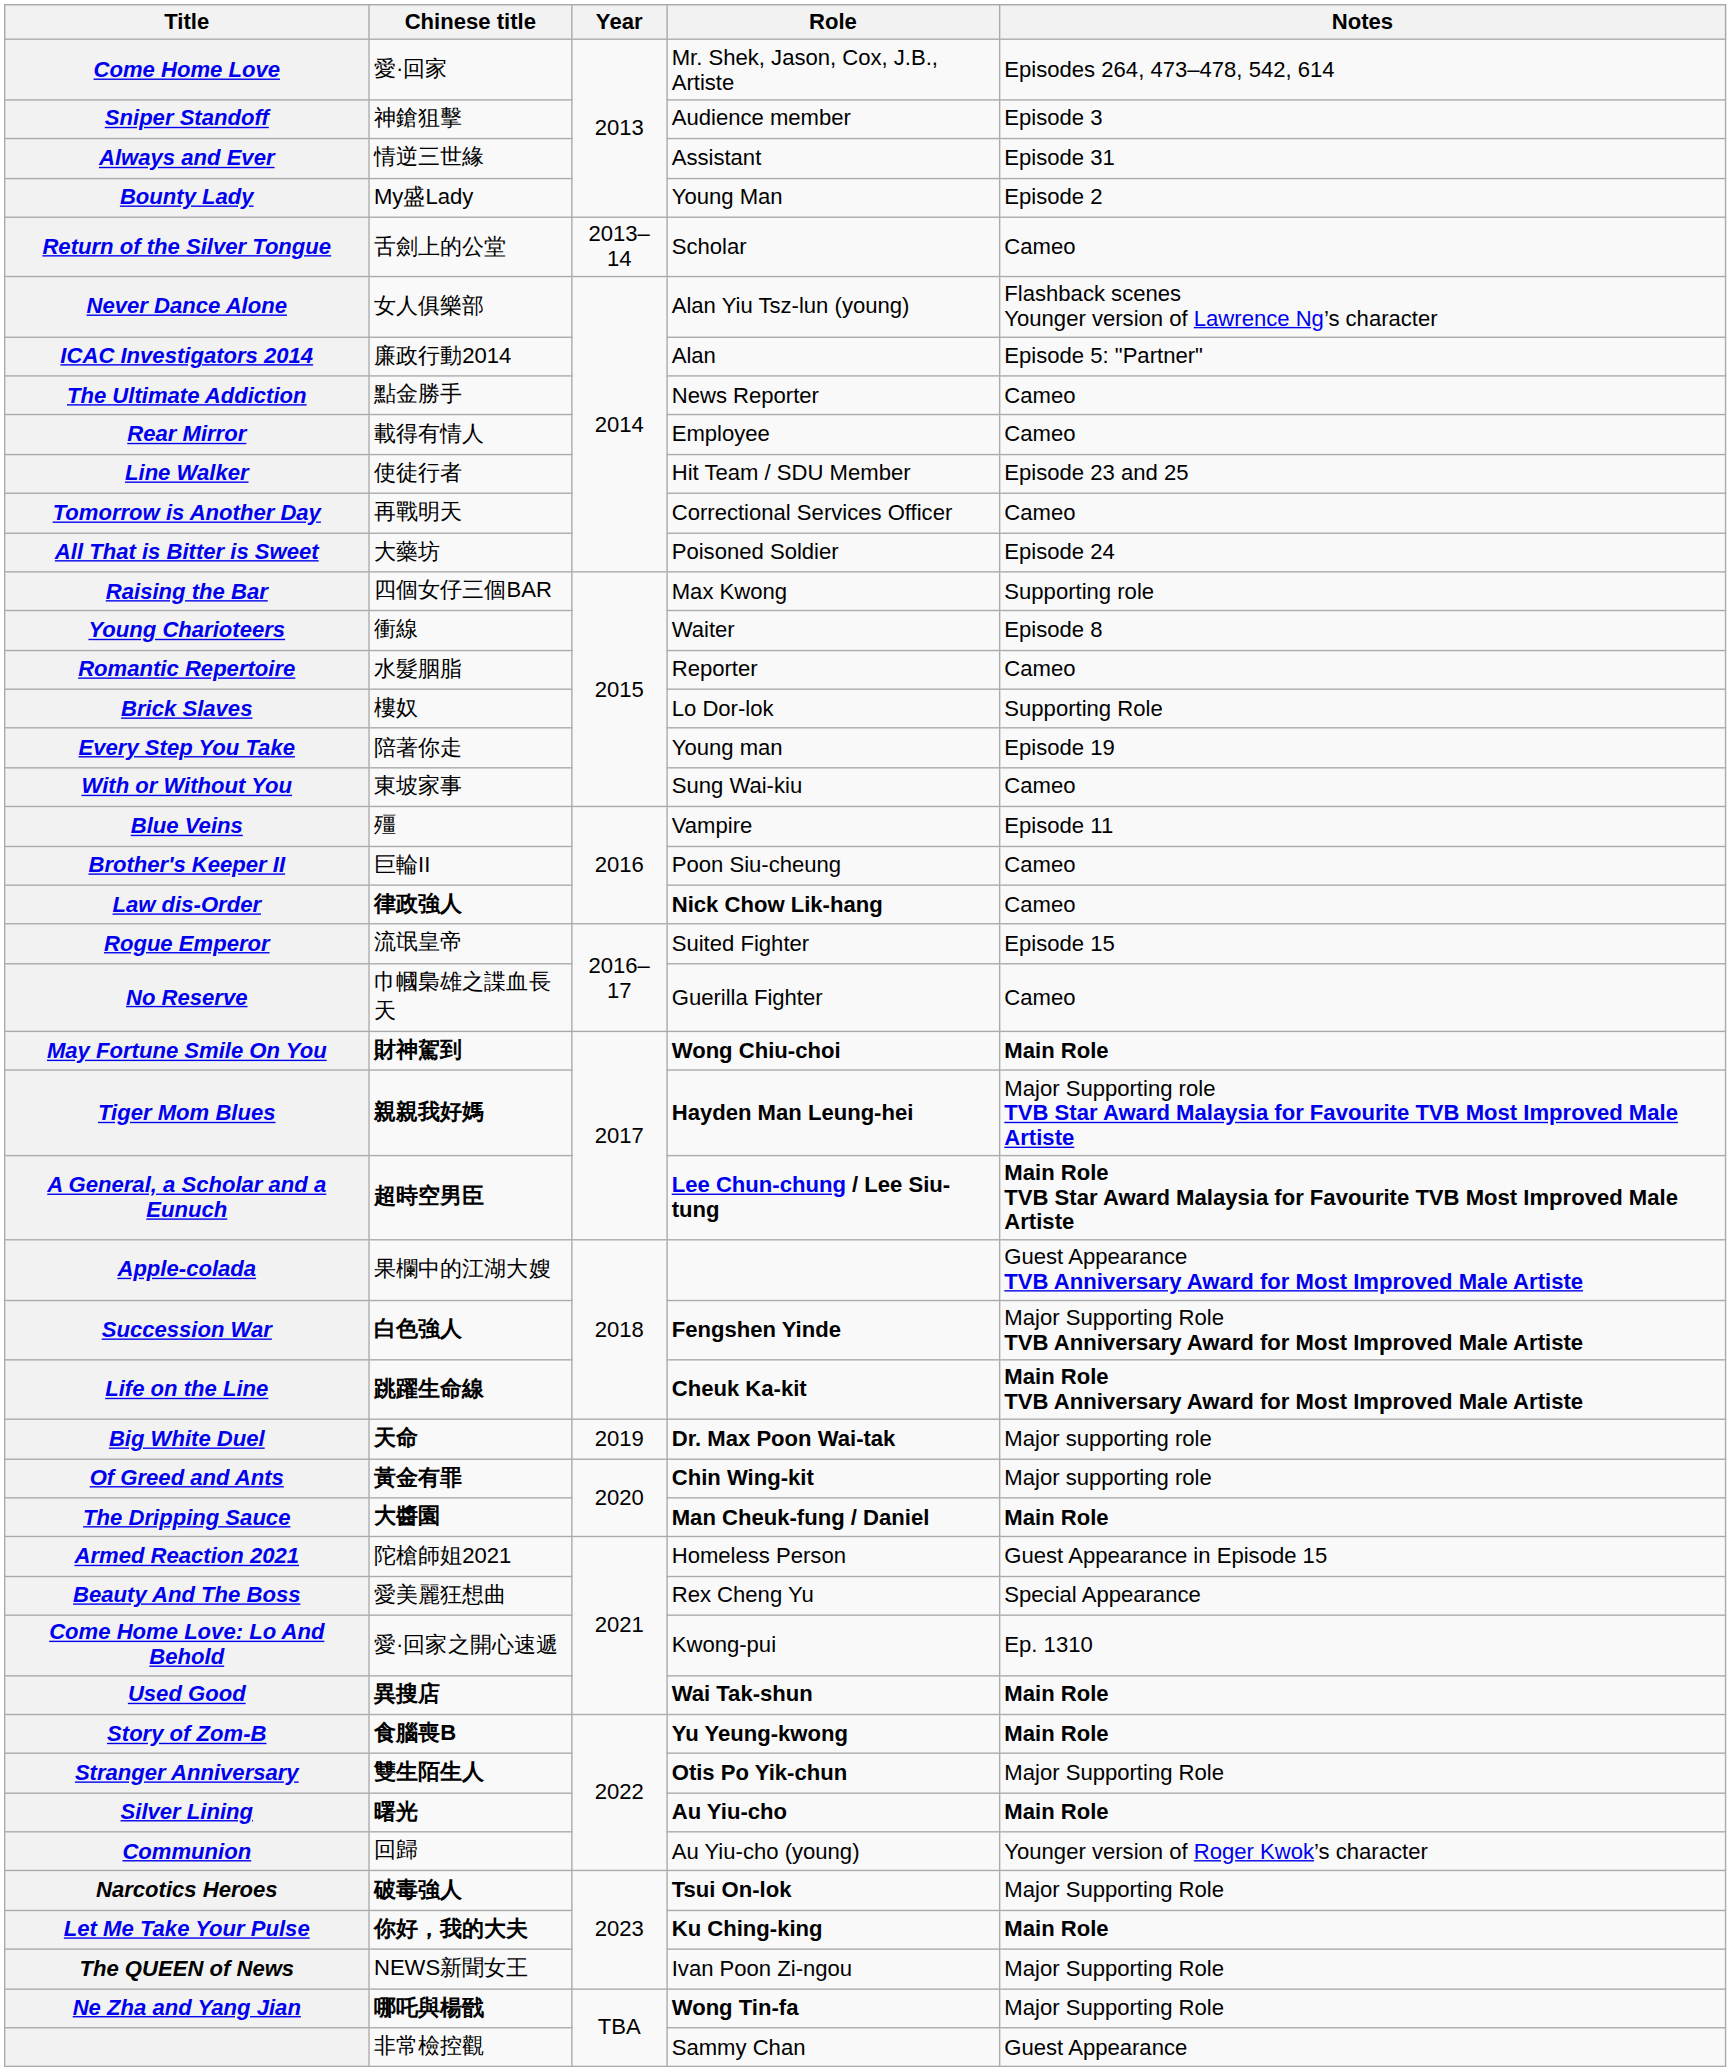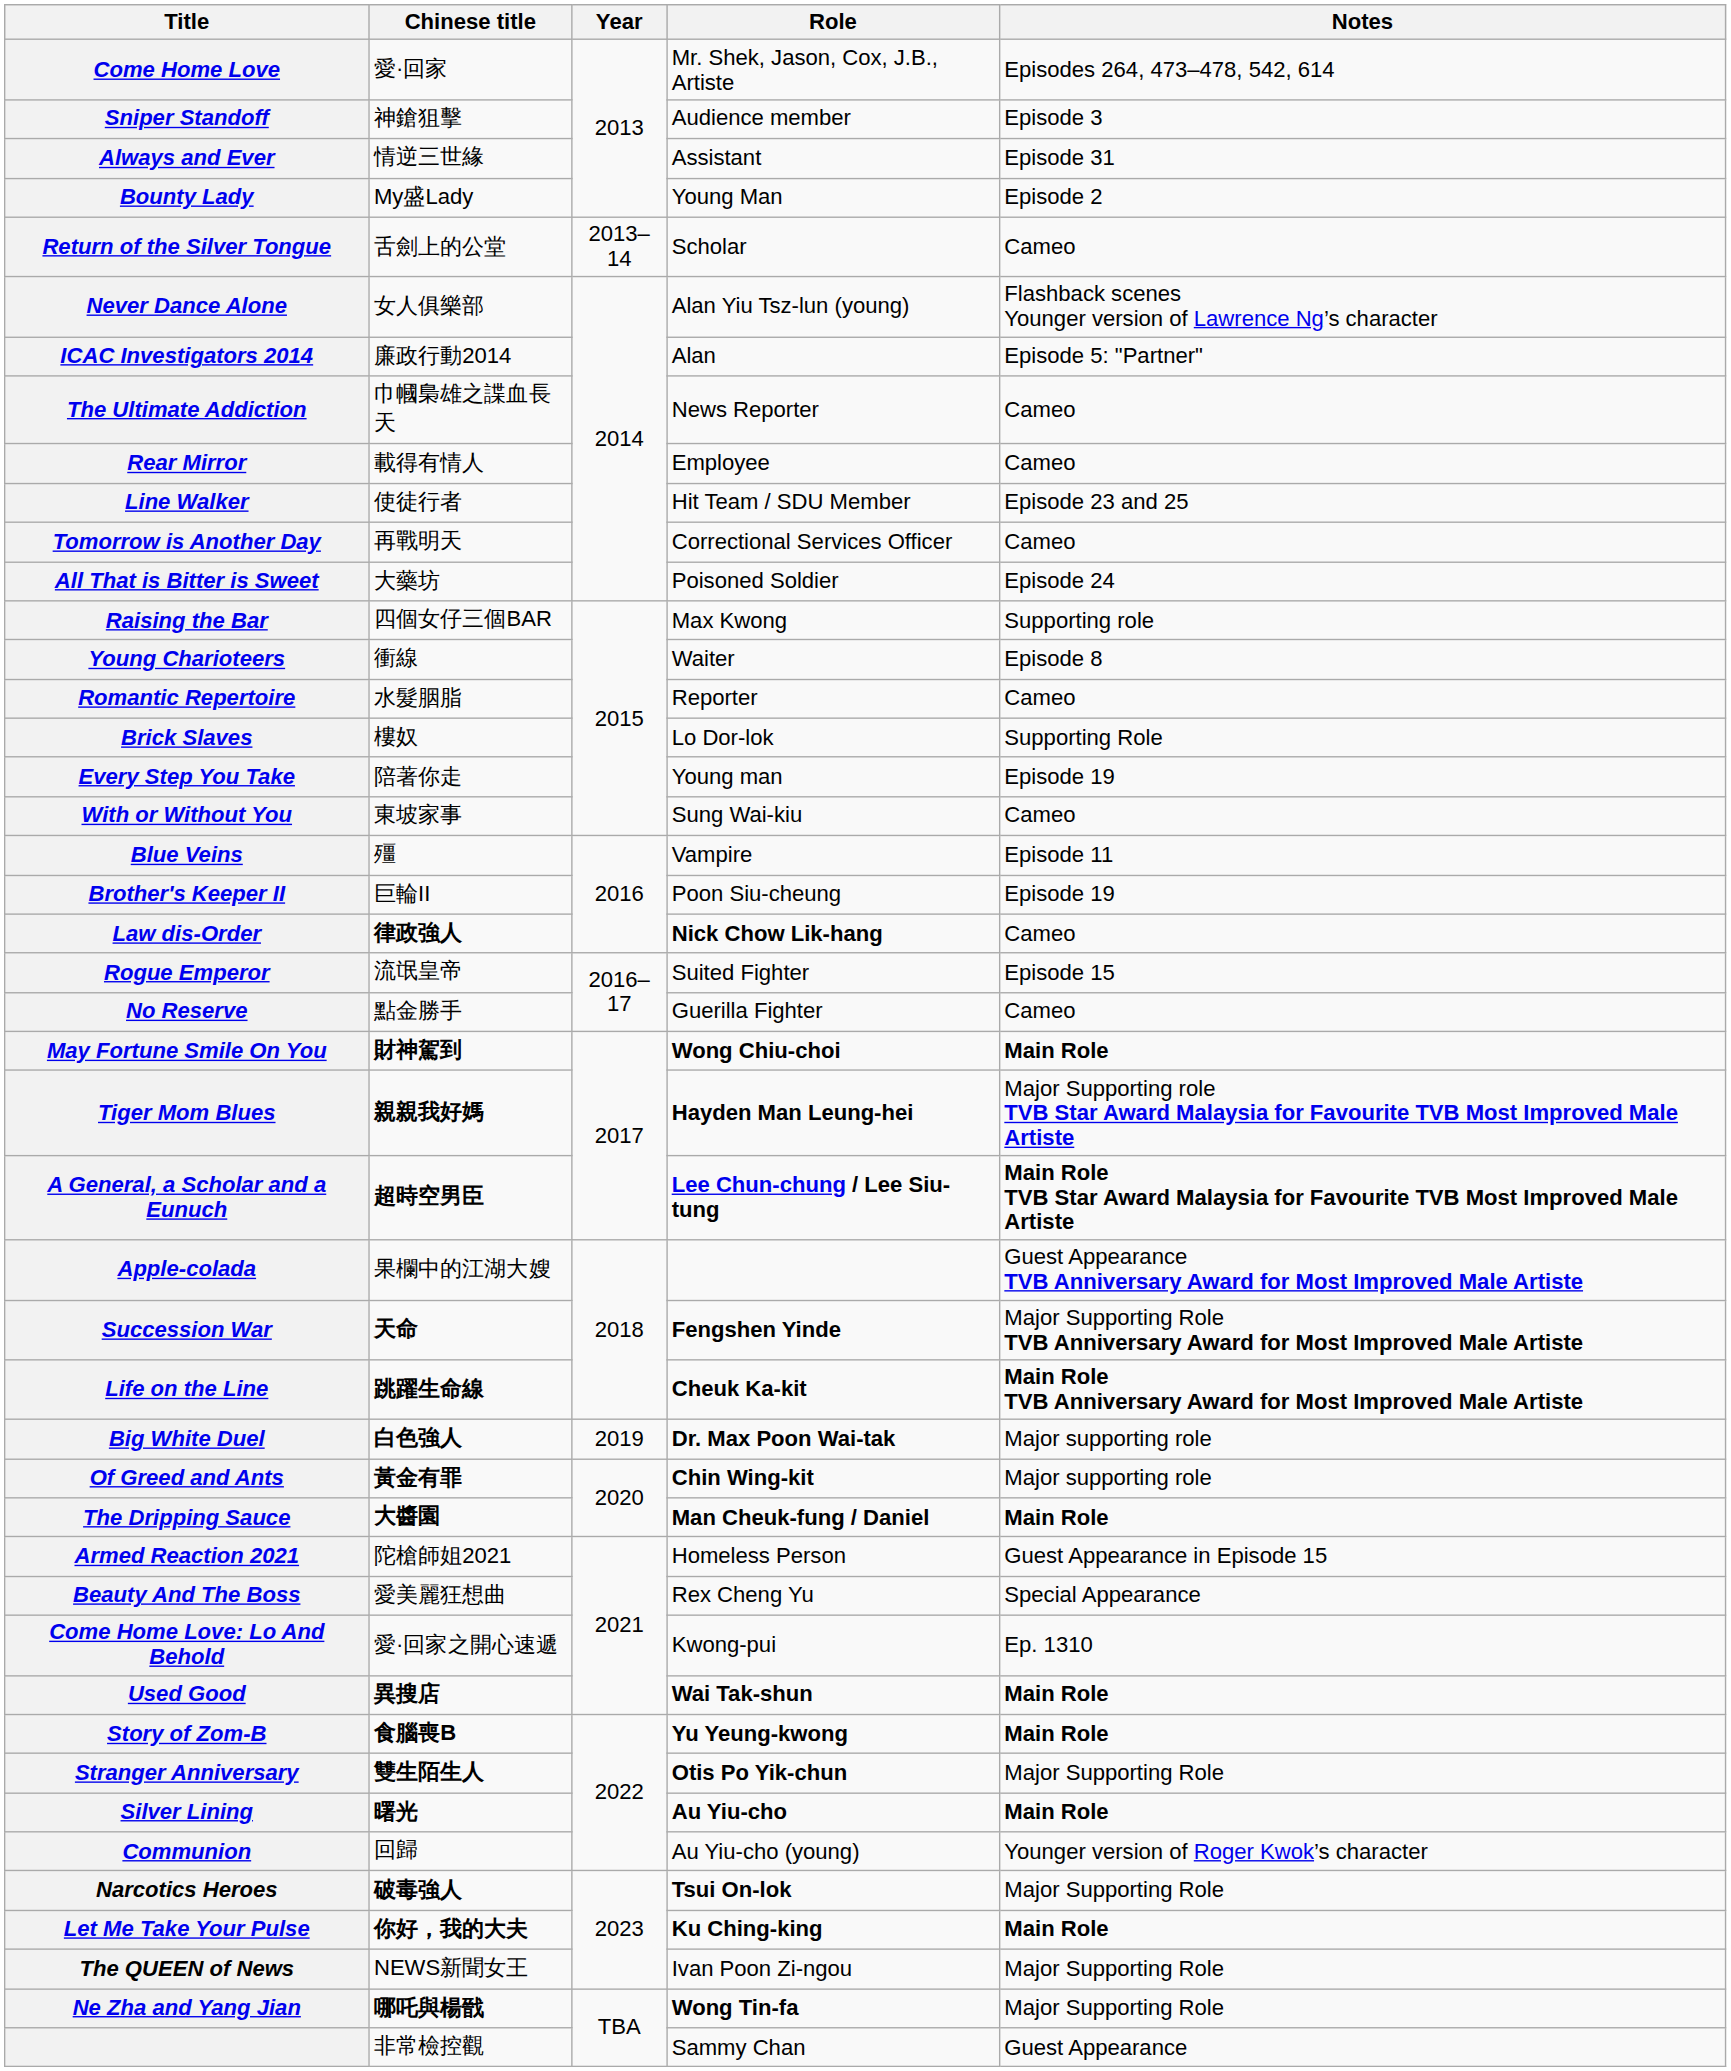The Ultimate Addiction | Chinese title: 點金勝手 -> 巾幗梟雄之諜血長天
Brother's Keeper II | Notes: Cameo -> Episode 19
No Reserve | Chinese title: 巾幗梟雄之諜血長天 -> 點金勝手
Succession War | Chinese title: 白色強人 -> 天命
Big White Duel | Chinese title: 天命 -> 白色強人
